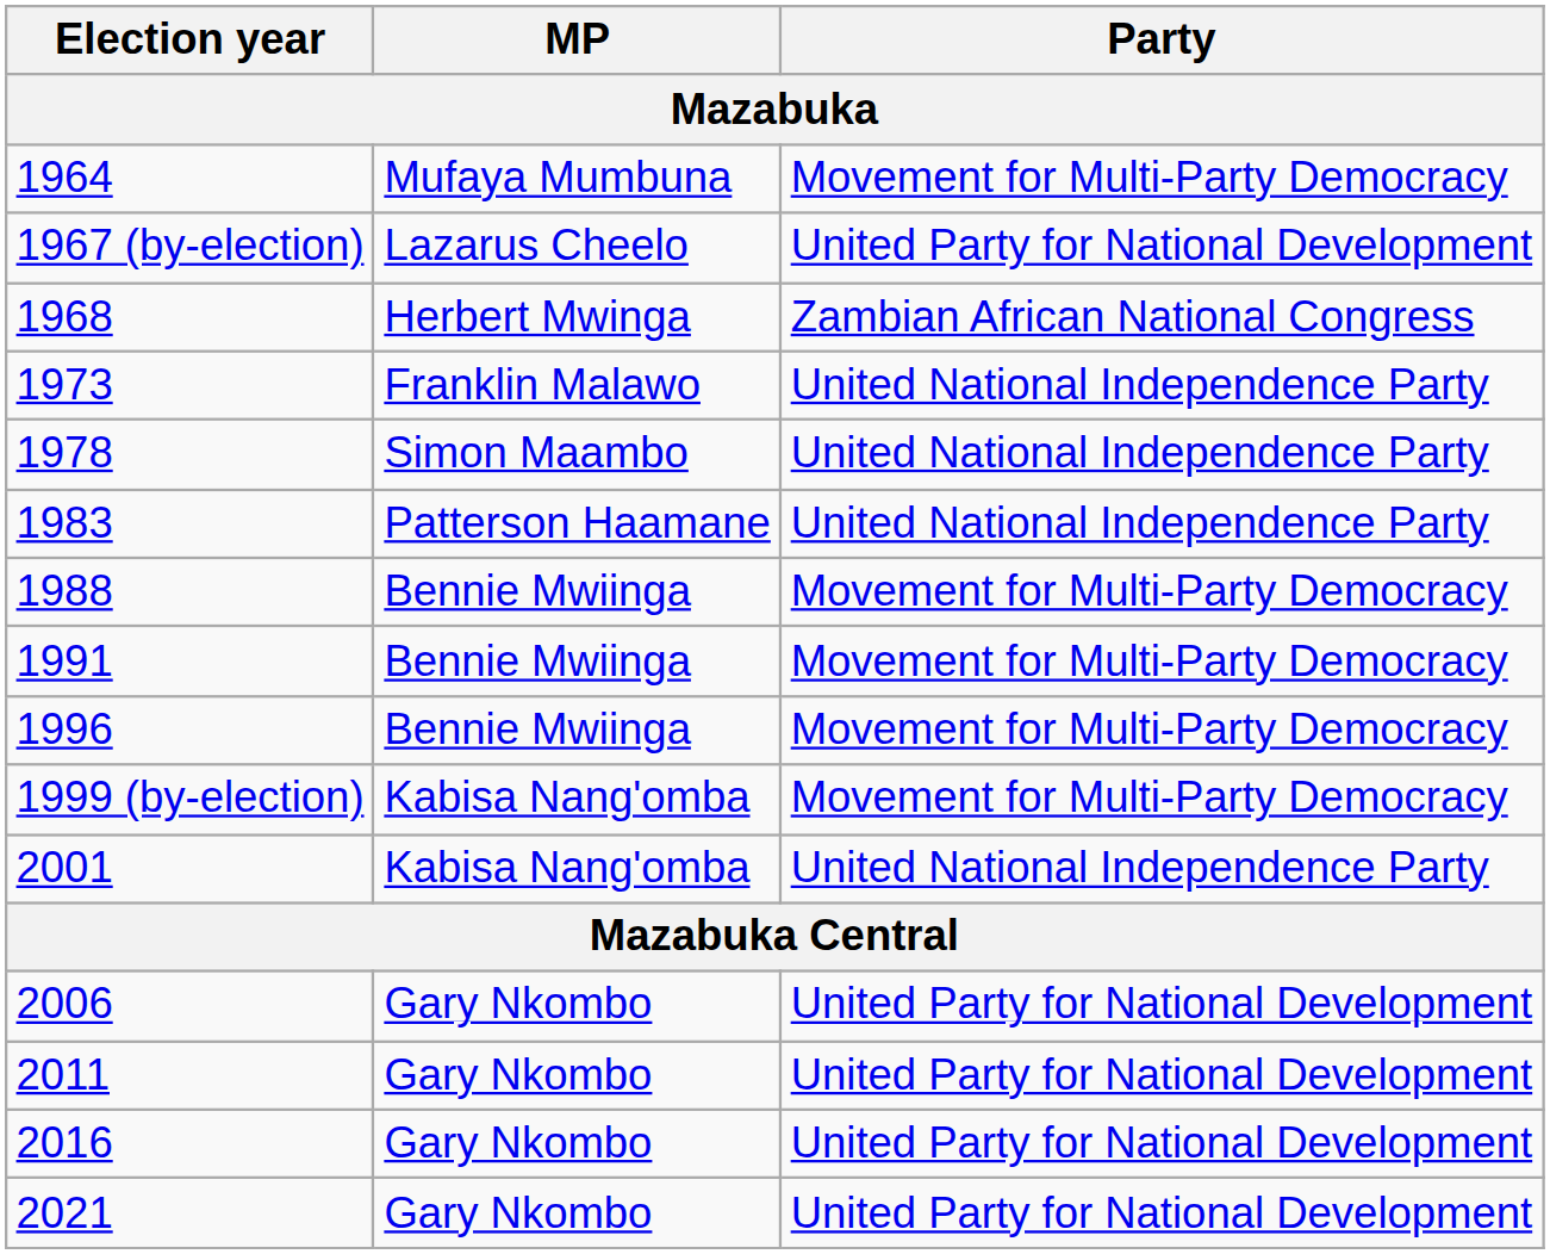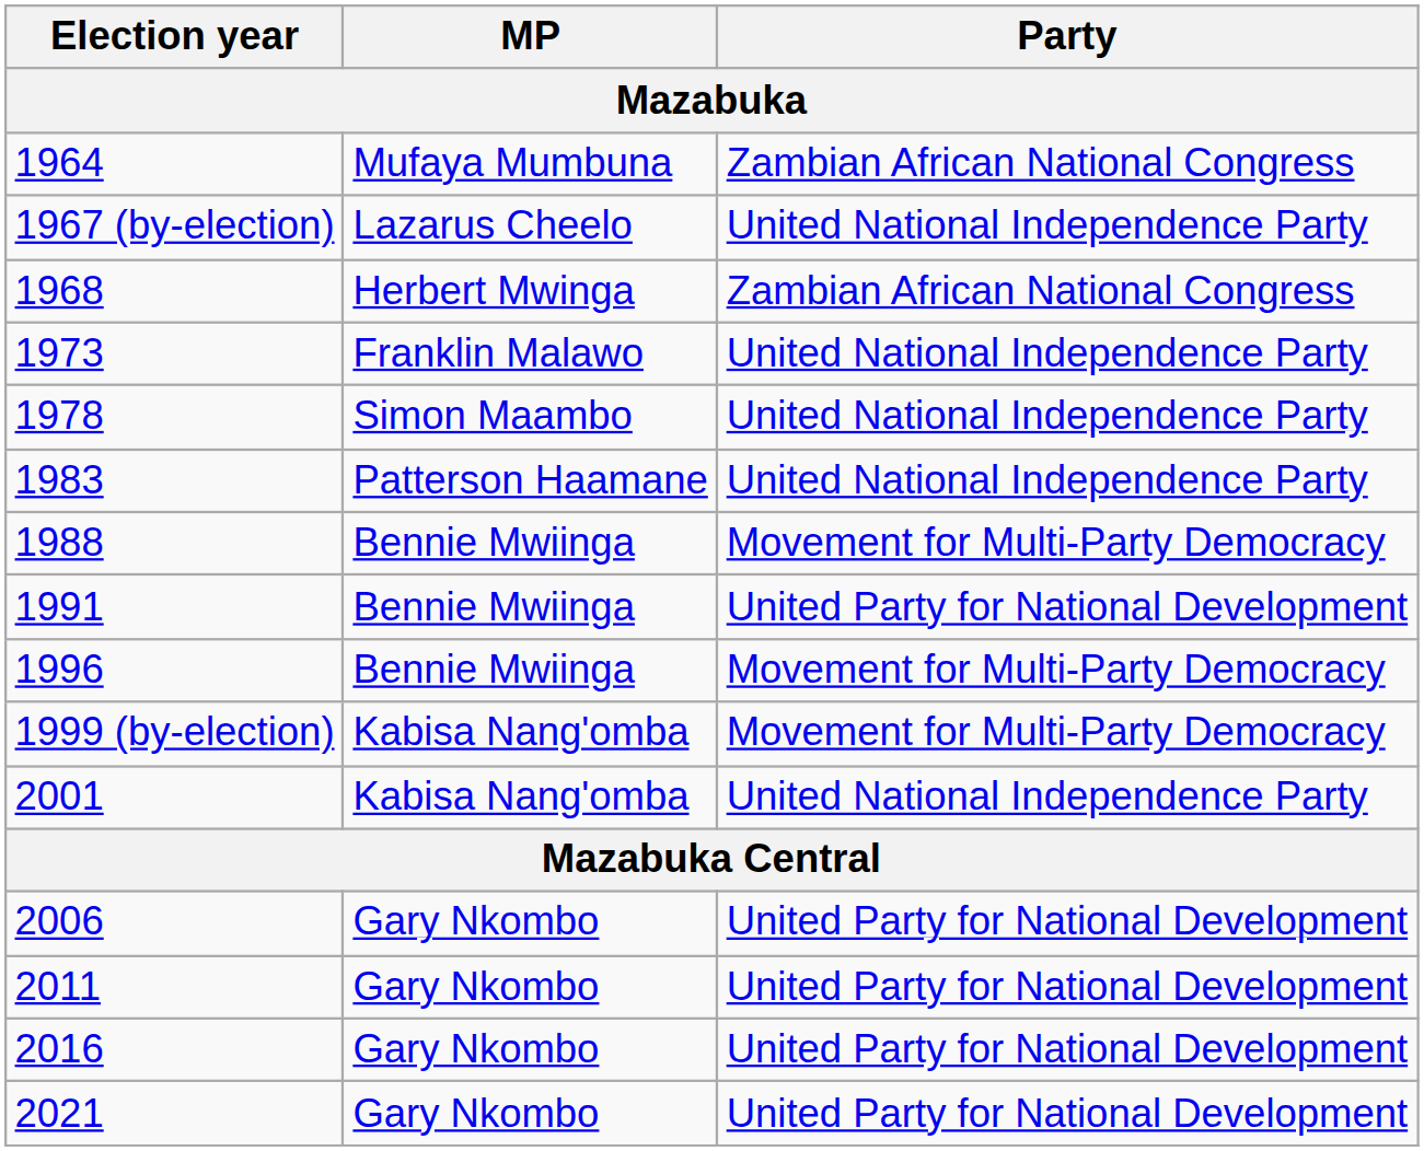1964 | Party: Movement for Multi-Party Democracy -> Zambian African National Congress
1967 (by-election) | Party: United Party for National Development -> United National Independence Party
1991 | Party: Movement for Multi-Party Democracy -> United Party for National Development
